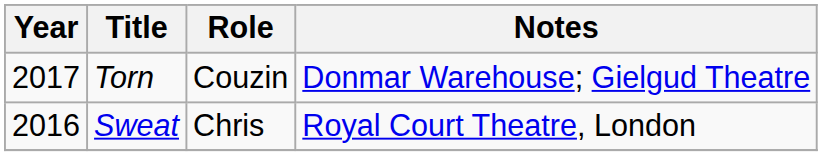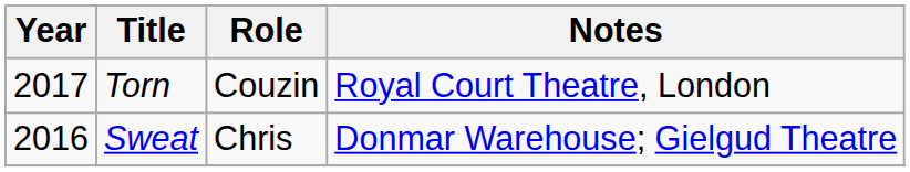Torn | Notes: Donmar Warehouse; Gielgud Theatre -> Royal Court Theatre, London
Sweat | Notes: Royal Court Theatre, London -> Donmar Warehouse; Gielgud Theatre
